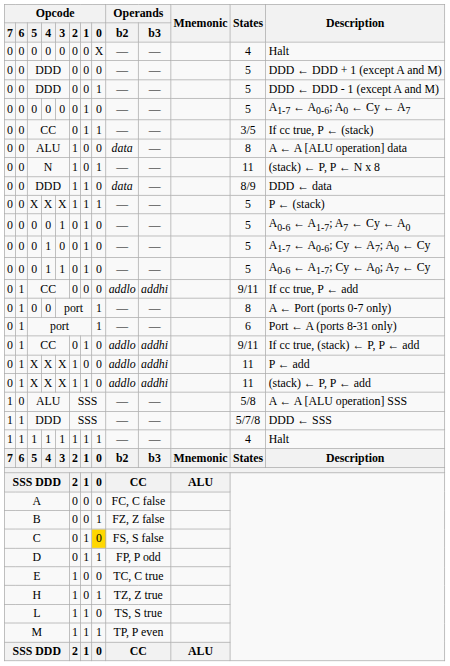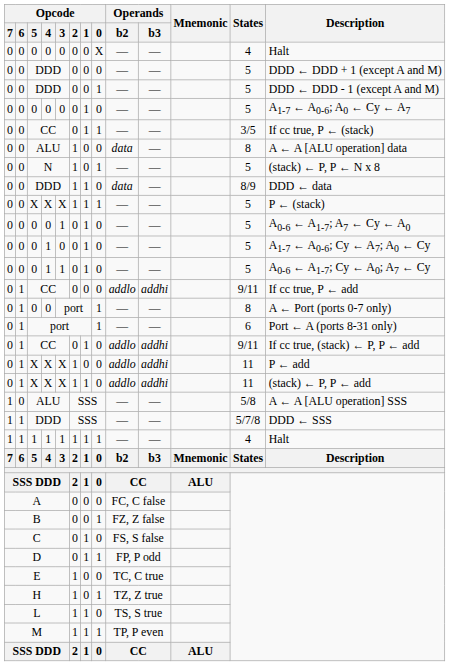N | States: 11 -> 5
C | Opcode / 0: gold background -> no background
